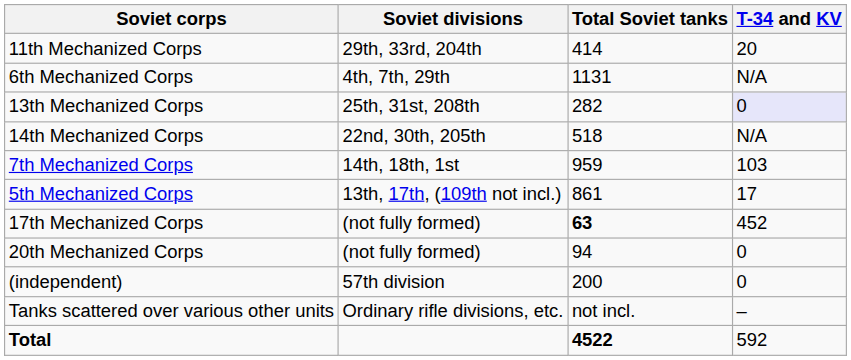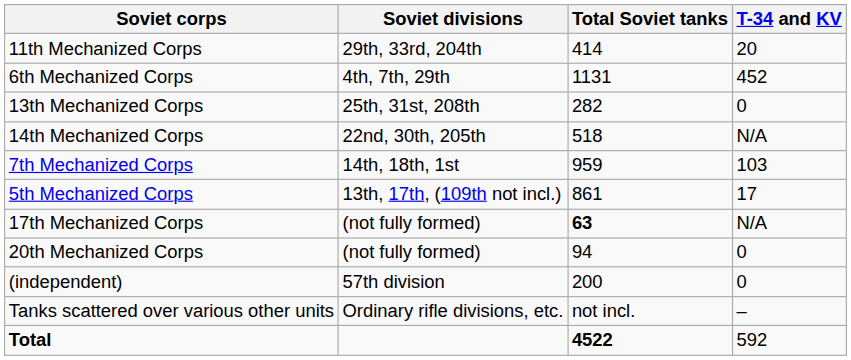6th Mechanized Corps | T-34 and KV: N/A -> 452
13th Mechanized Corps | T-34 and KV: lavender background -> no background
17th Mechanized Corps | T-34 and KV: 452 -> N/A
